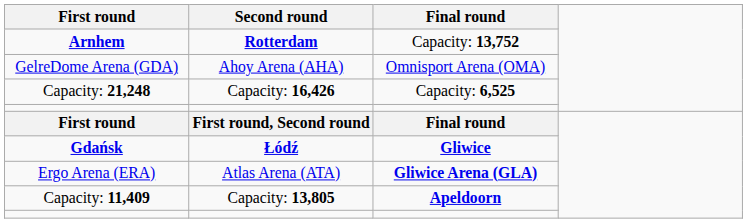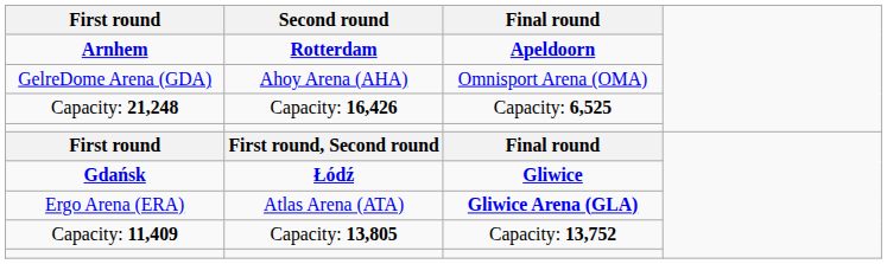Arnhem | Final round: Capacity: 13,752 -> Apeldoorn
Capacity: 11,409 | Final round: Apeldoorn -> Capacity: 13,752
